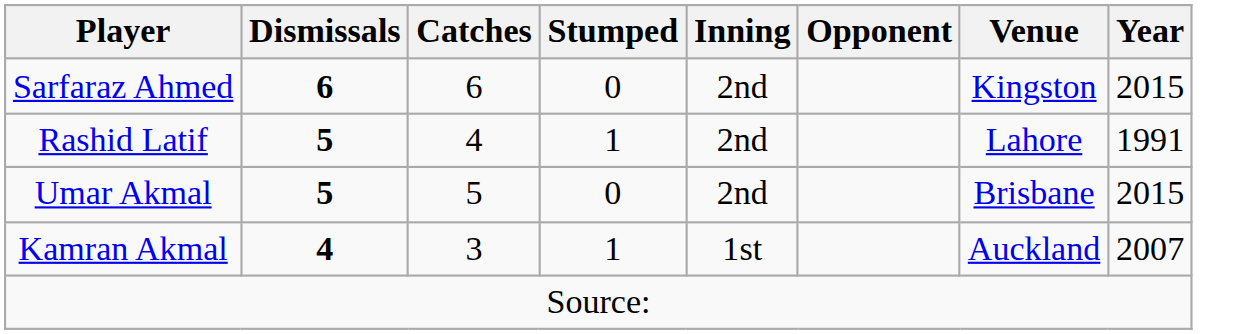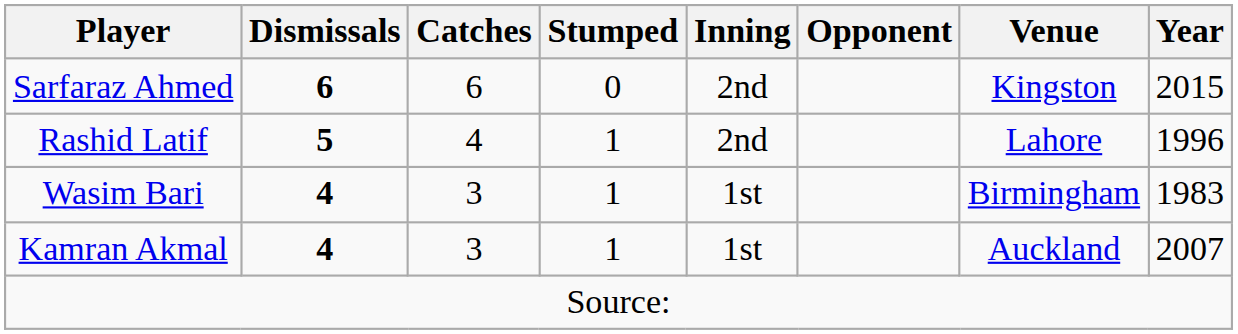Rashid Latif | Year: 1991 -> 1996
- row: Umar Akmal | 5 | 5 | 0 | 2nd | Brisbane | 2015
+ row: Wasim Bari | 4 | 3 | 1 | 1st | Birmingham | 1983
